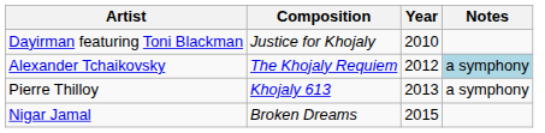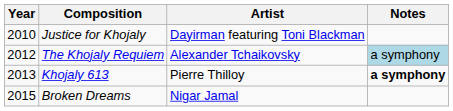columns swapped: Year <-> Artist
Khojaly 613 | Notes: normal -> bold
